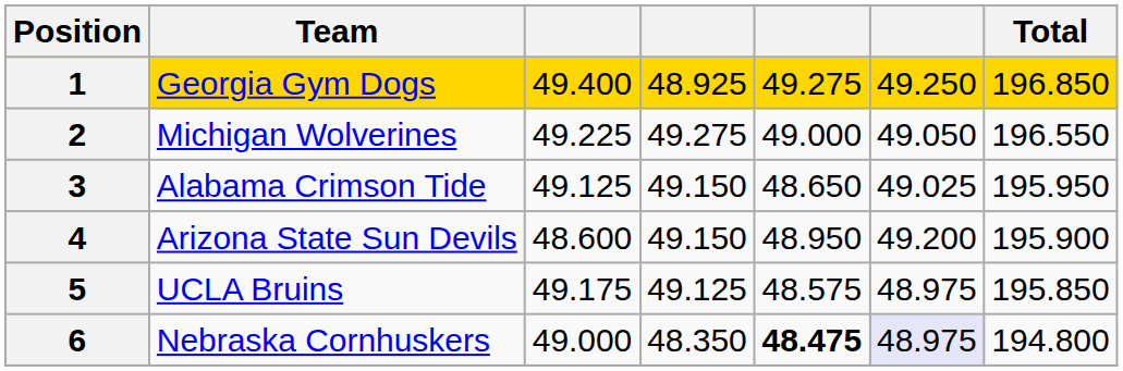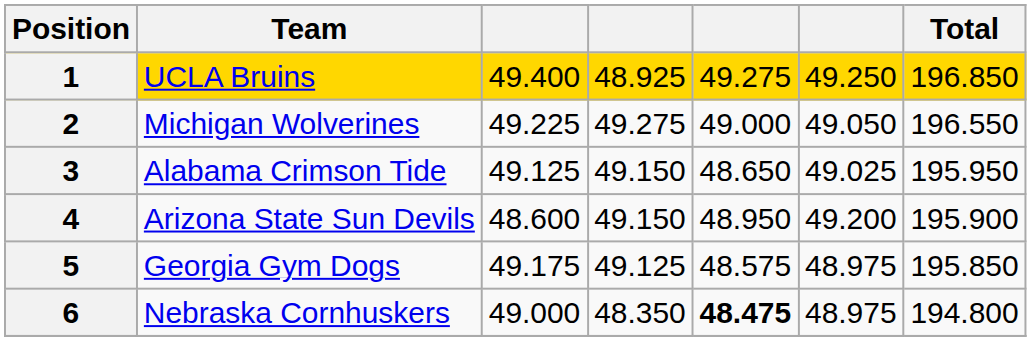1 | Team: Georgia Gym Dogs -> UCLA Bruins
5 | Team: UCLA Bruins -> Georgia Gym Dogs
6 | column 6: lavender background -> no background
